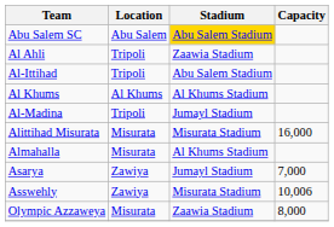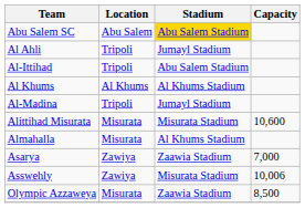Al Ahli | Stadium: Zaawia Stadium -> Jumayl Stadium
Alittihad Misurata | Capacity: 16,000 -> 10,600
Asarya | Stadium: Jumayl Stadium -> Zaawia Stadium
Olympic Azzaweya | Capacity: 8,000 -> 8,500
